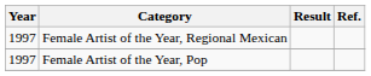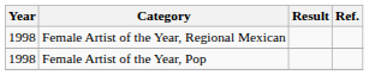Female Artist of the Year, Regional Mexican | Year: 1997 -> 1998
Female Artist of the Year, Pop | Year: 1997 -> 1998
